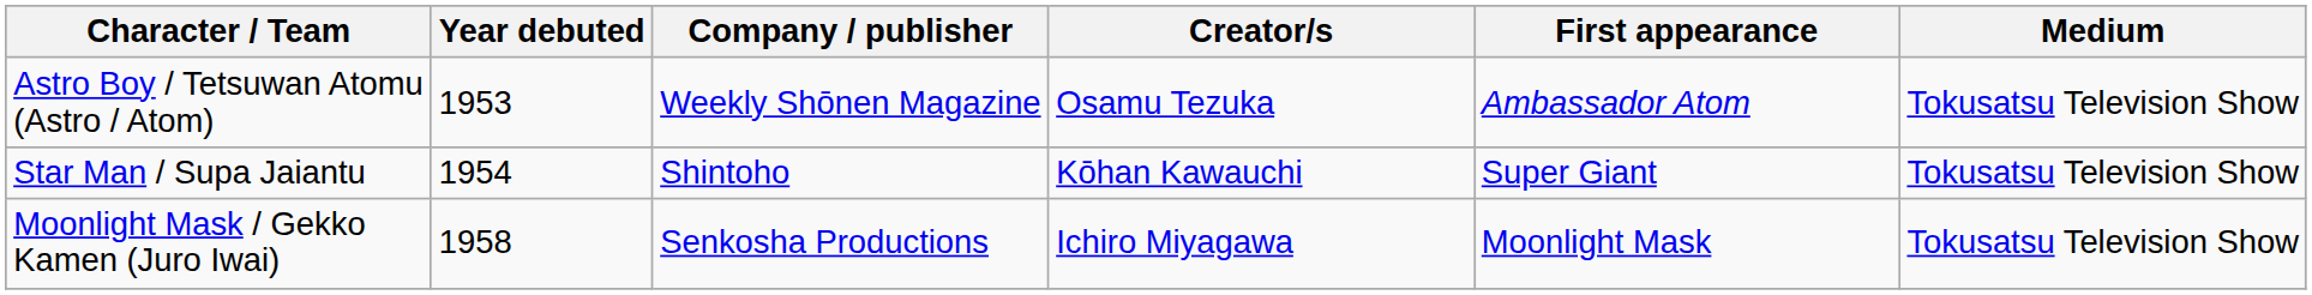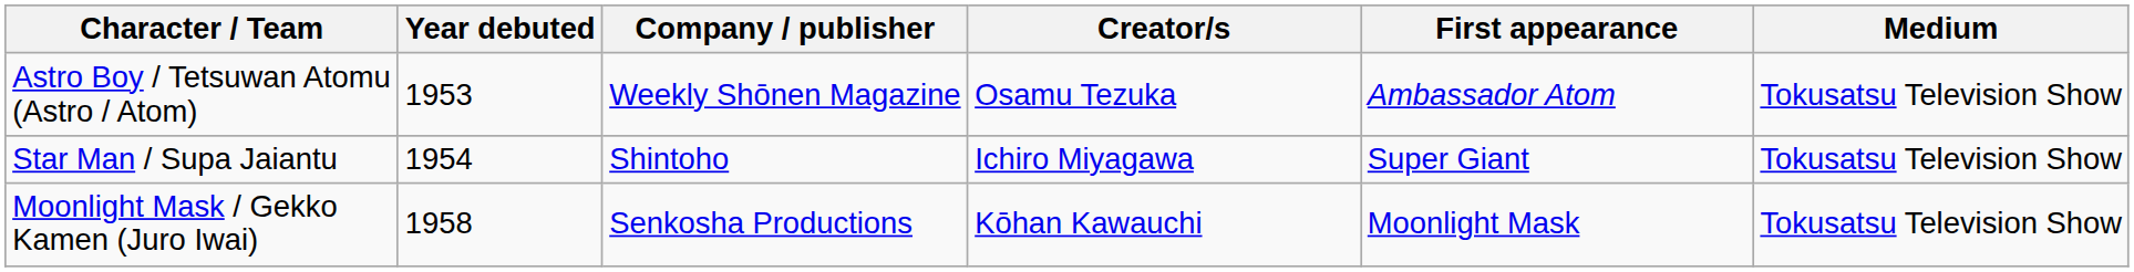Star Man / Supa Jaiantu | Creator/s: Kōhan Kawauchi -> Ichiro Miyagawa
Moonlight Mask / Gekko Kamen (Juro Iwai) | Creator/s: Ichiro Miyagawa -> Kōhan Kawauchi
